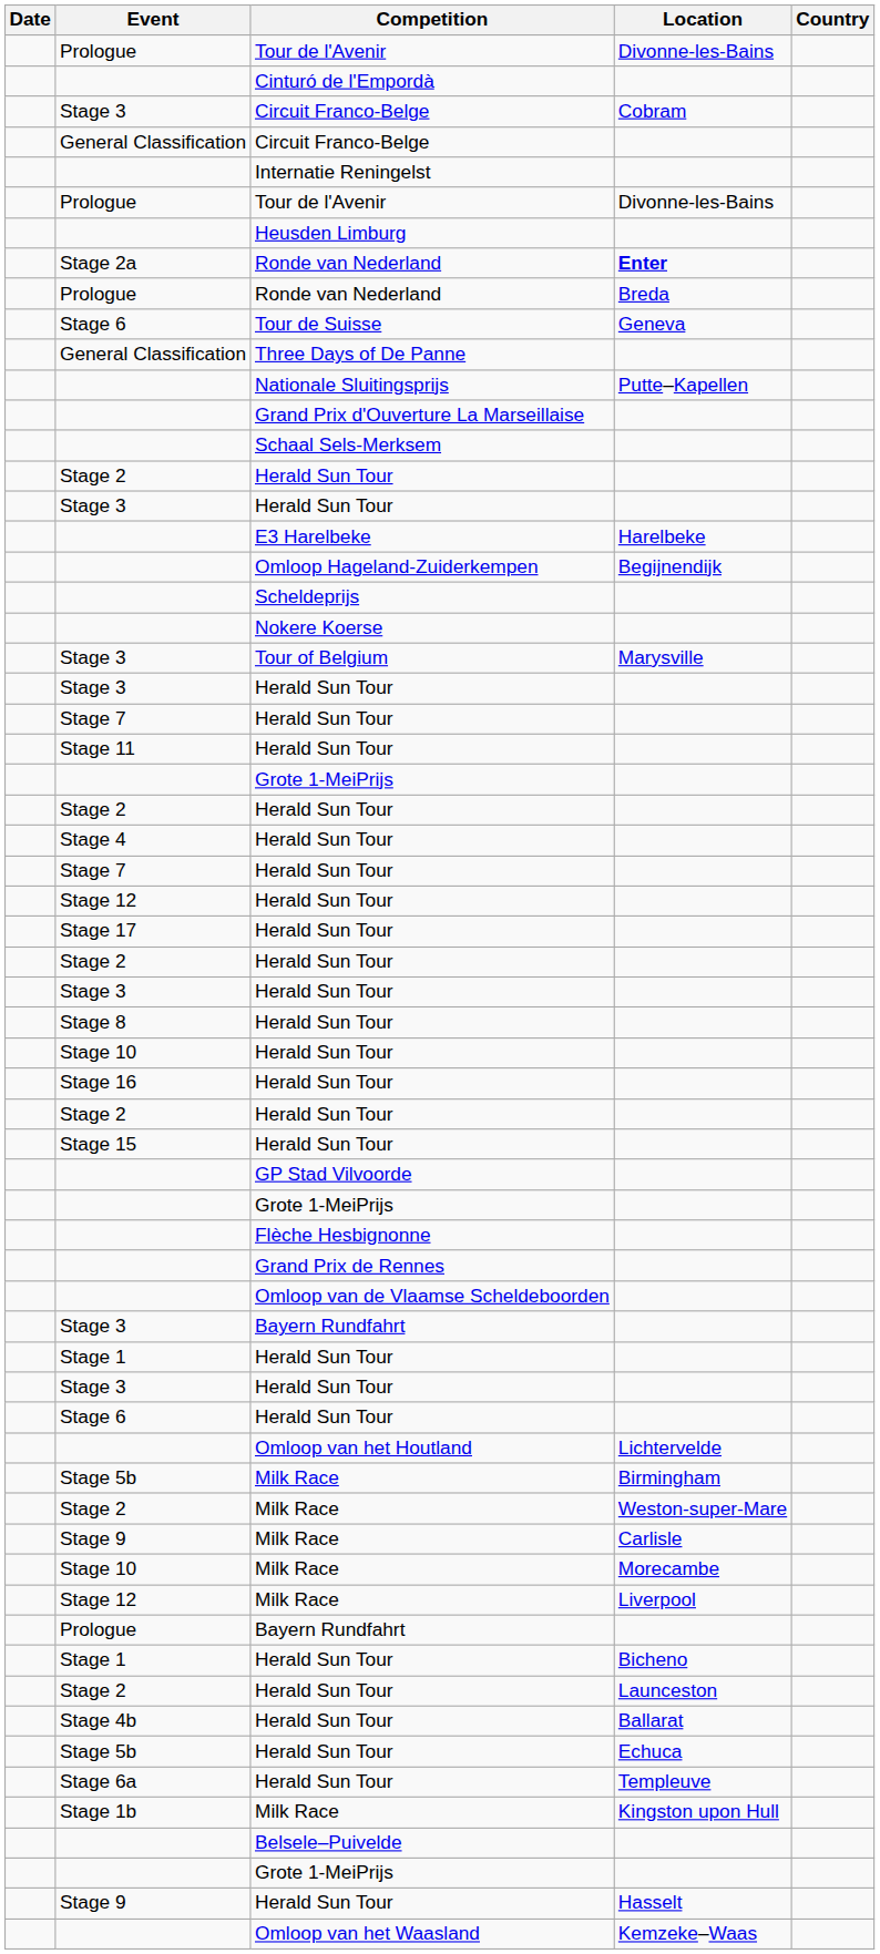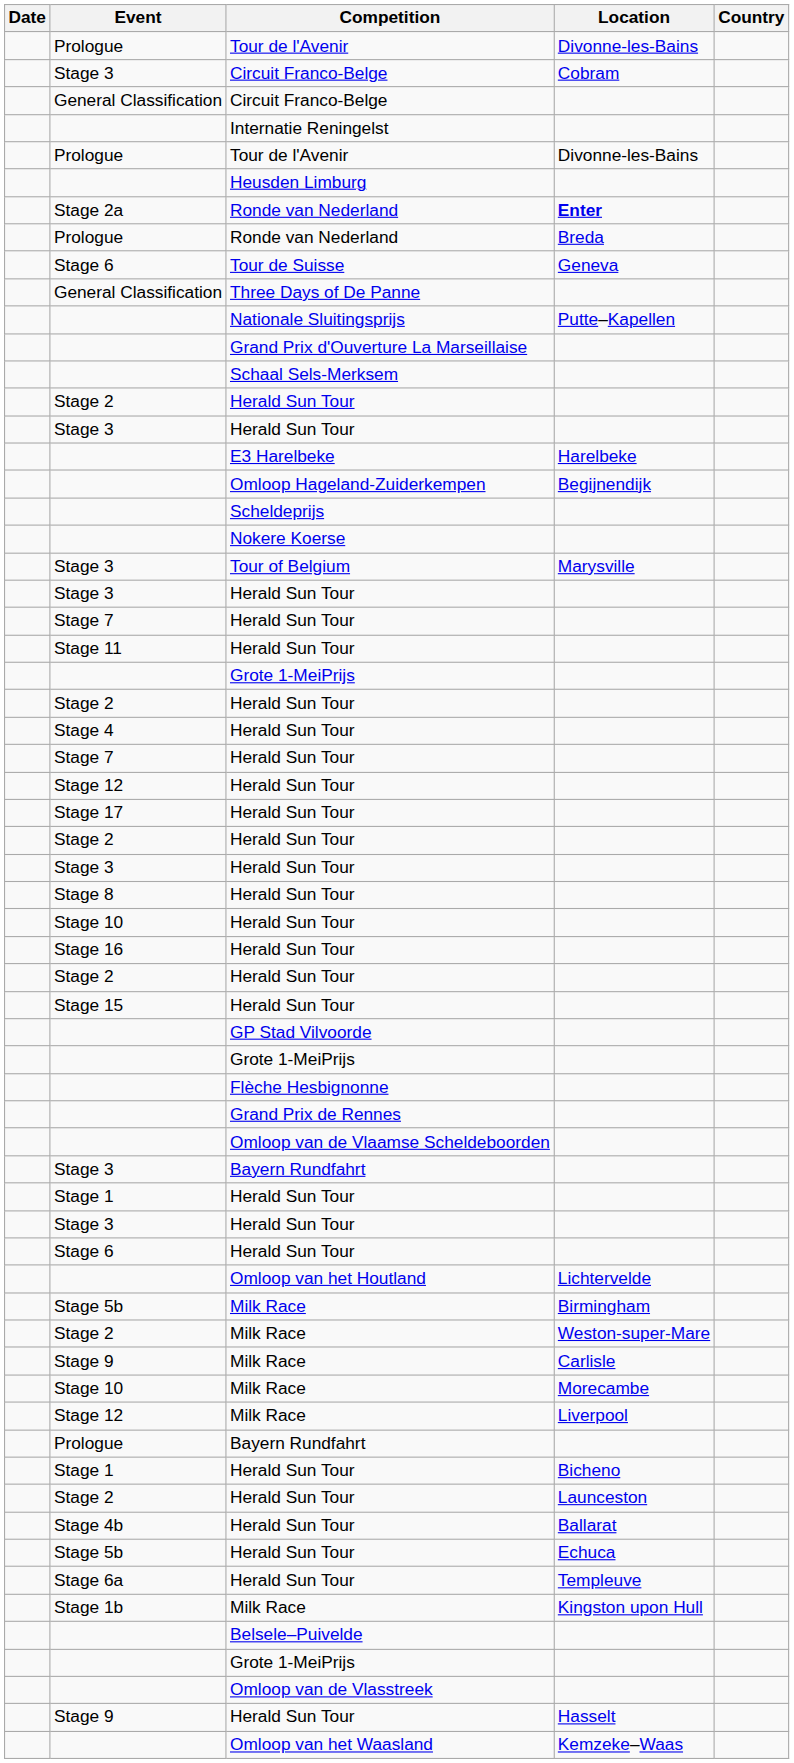- row: Cinturó de l'Empordà
+ row: Omloop van de Vlasstreek
